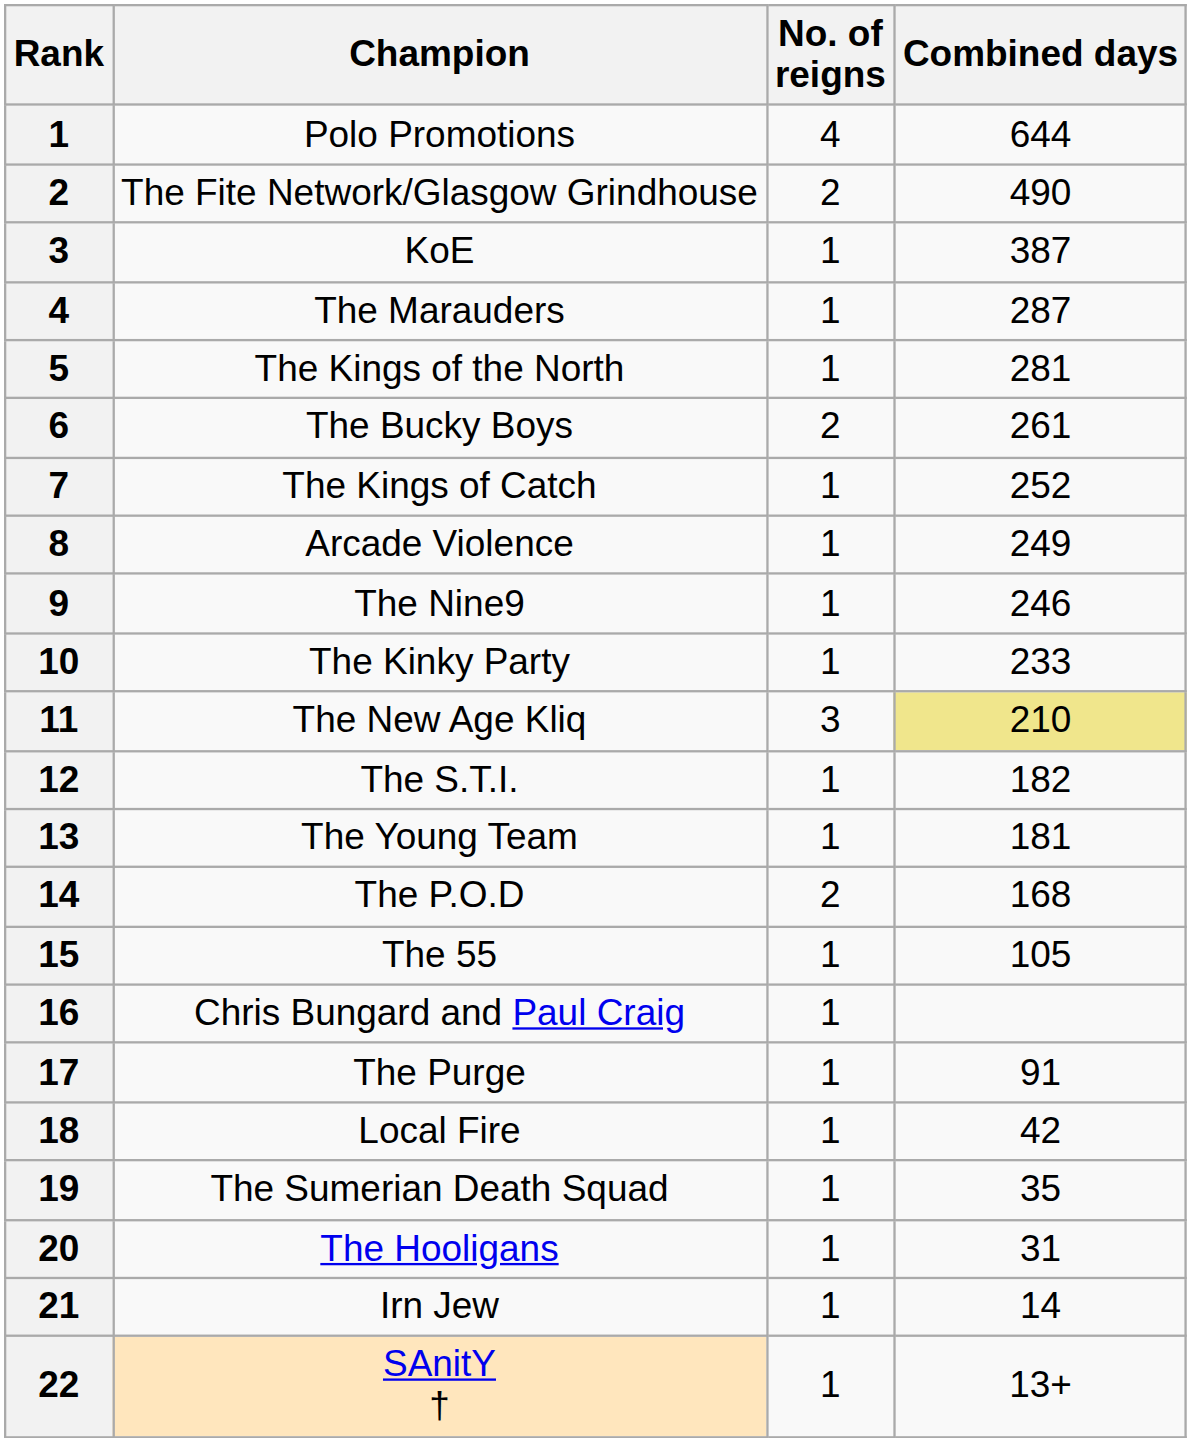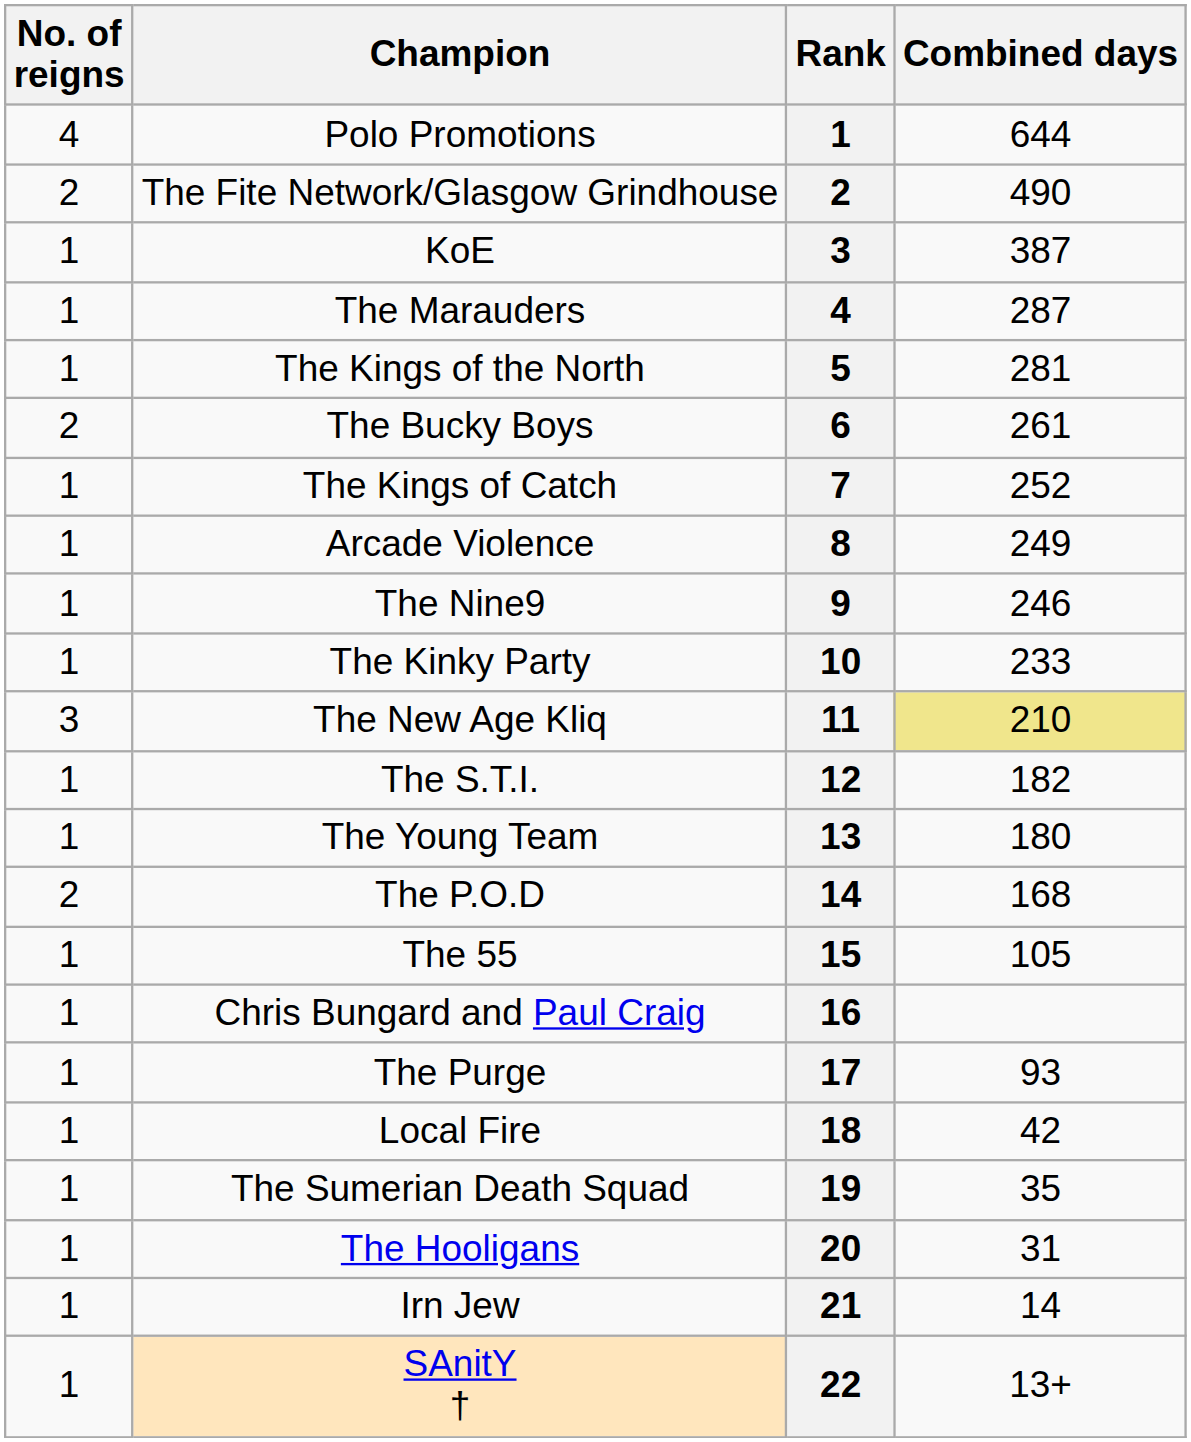columns swapped: Rank <-> No. of reigns
The Young Team | Combined days: 181 -> 180
The Purge | Combined days: 91 -> 93
